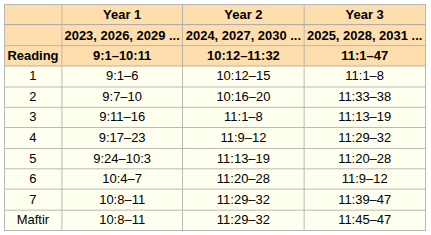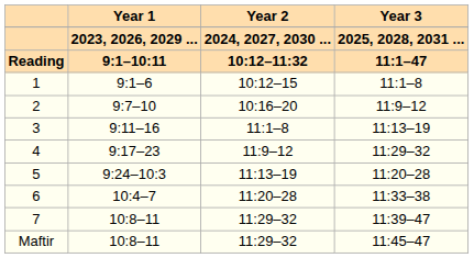2 | Year 3: 11:33–38 -> 11:9–12
6 | Year 3: 11:9–12 -> 11:33–38
